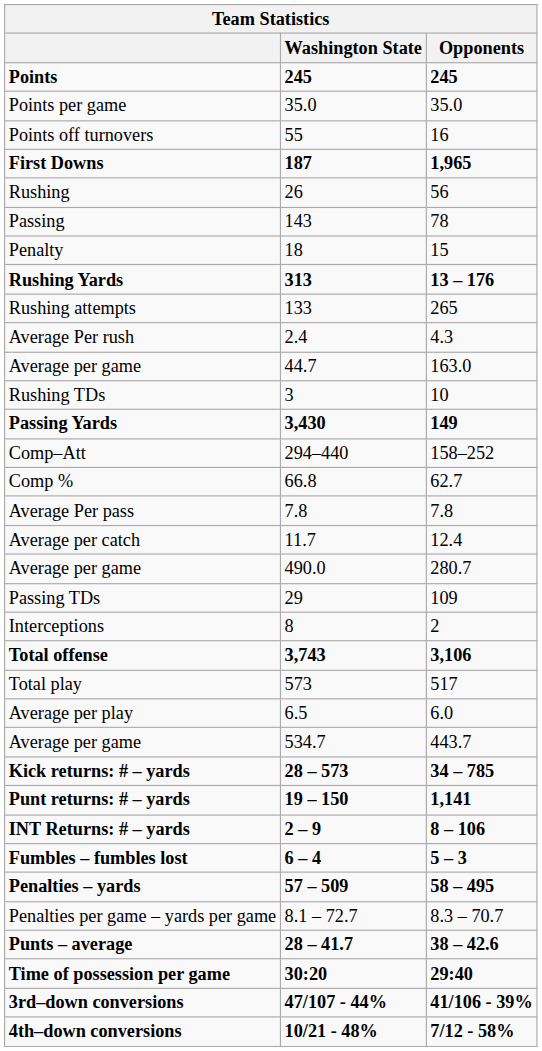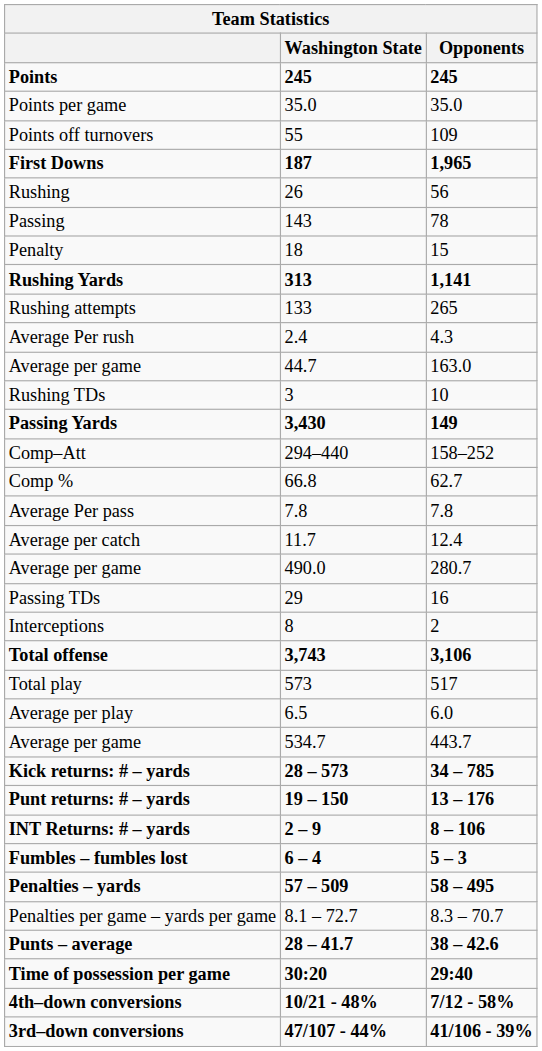Points off turnovers | Opponents: 16 -> 109
Rushing Yards | Opponents: 13 – 176 -> 1,141
Passing TDs | Opponents: 109 -> 16
Punt returns: # – yards | Opponents: 1,141 -> 13 – 176
rows swapped: 3rd–down conversions <-> 4th–down conversions
